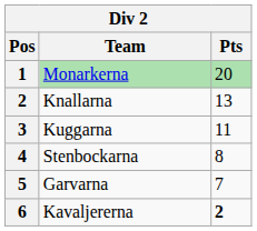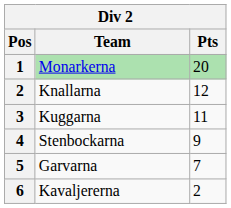Knallarna | Pts: 13 -> 12
Stenbockarna | Pts: 8 -> 9
Kavaljererna | Pts: bold -> normal
